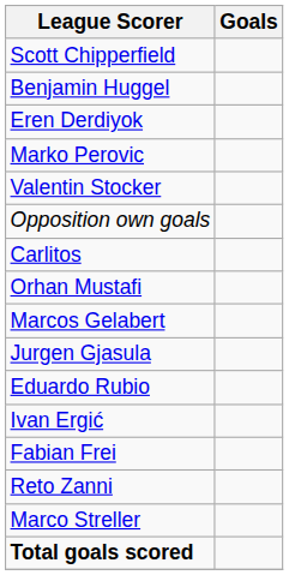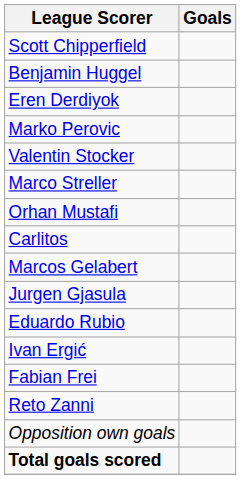rows swapped: Marco Streller <-> Opposition own goals
rows swapped: Orhan Mustafi <-> Carlitos
